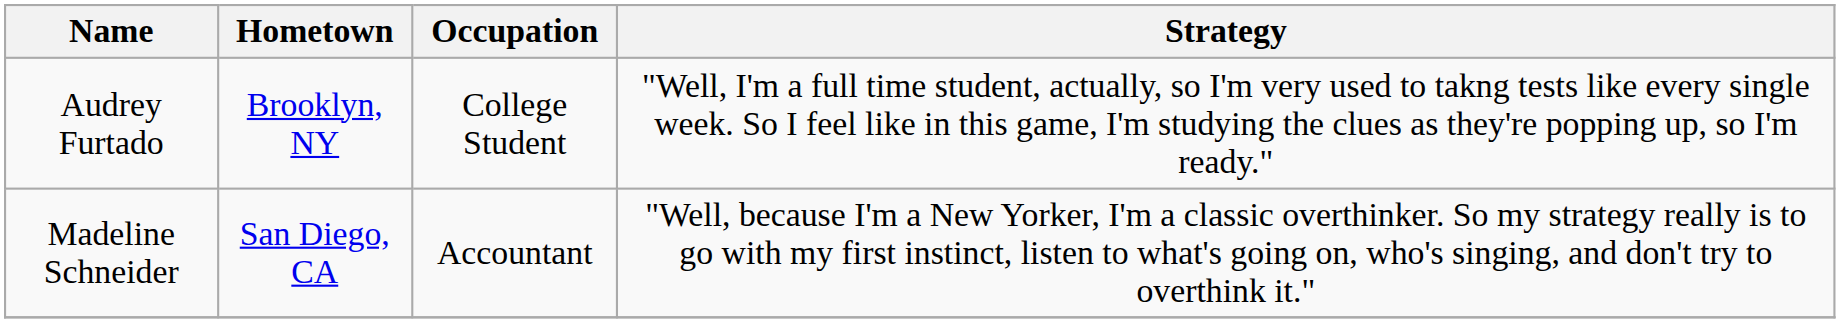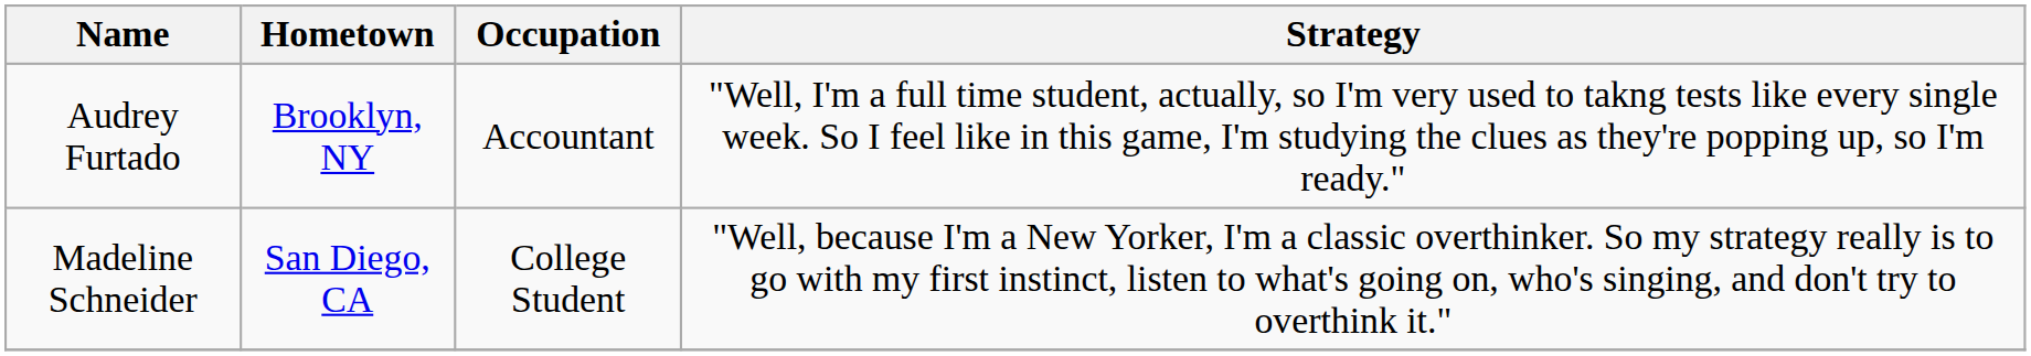Audrey Furtado | Occupation: College Student -> Accountant
Madeline Schneider | Occupation: Accountant -> College Student
